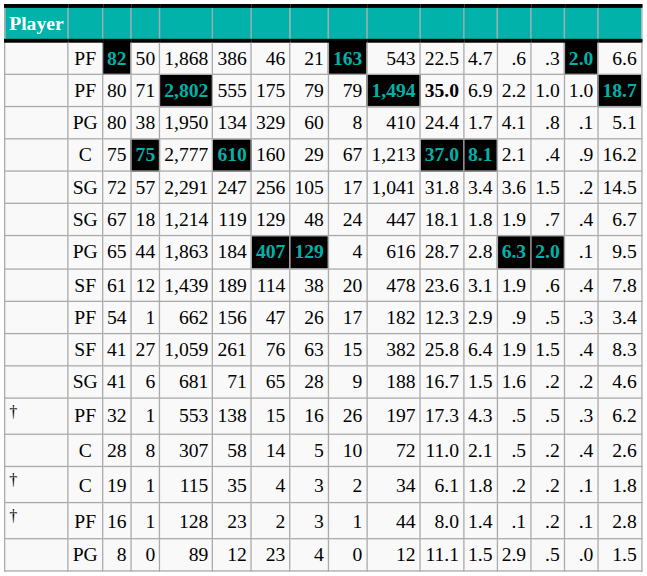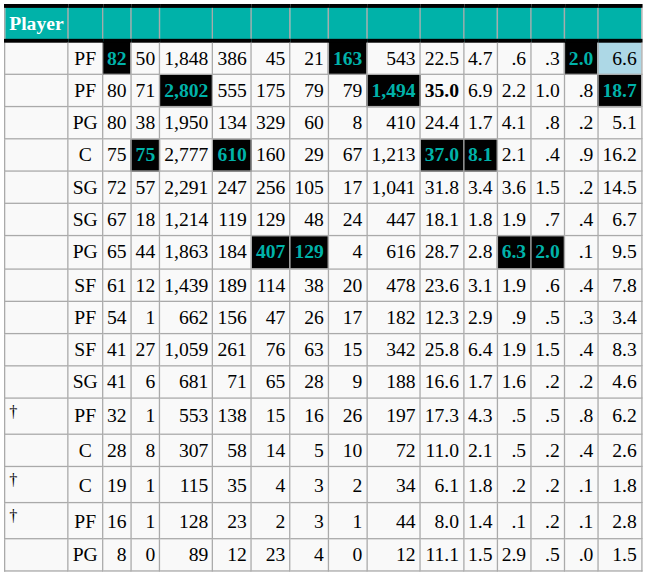82 | column 5: 1,868 -> 1,848
82 | column 7: 46 -> 45
82 | column 16: no background -> lightblue background
80 / 71 | column 15: 1.0 -> .8
80 / 38 | column 15: .1 -> .2
41 / 27 | column 10: 382 -> 342
41 / 6 | column 11: 16.7 -> 16.6
41 / 6 | column 12: 1.5 -> 1.7
32 | column 15: .3 -> .8
